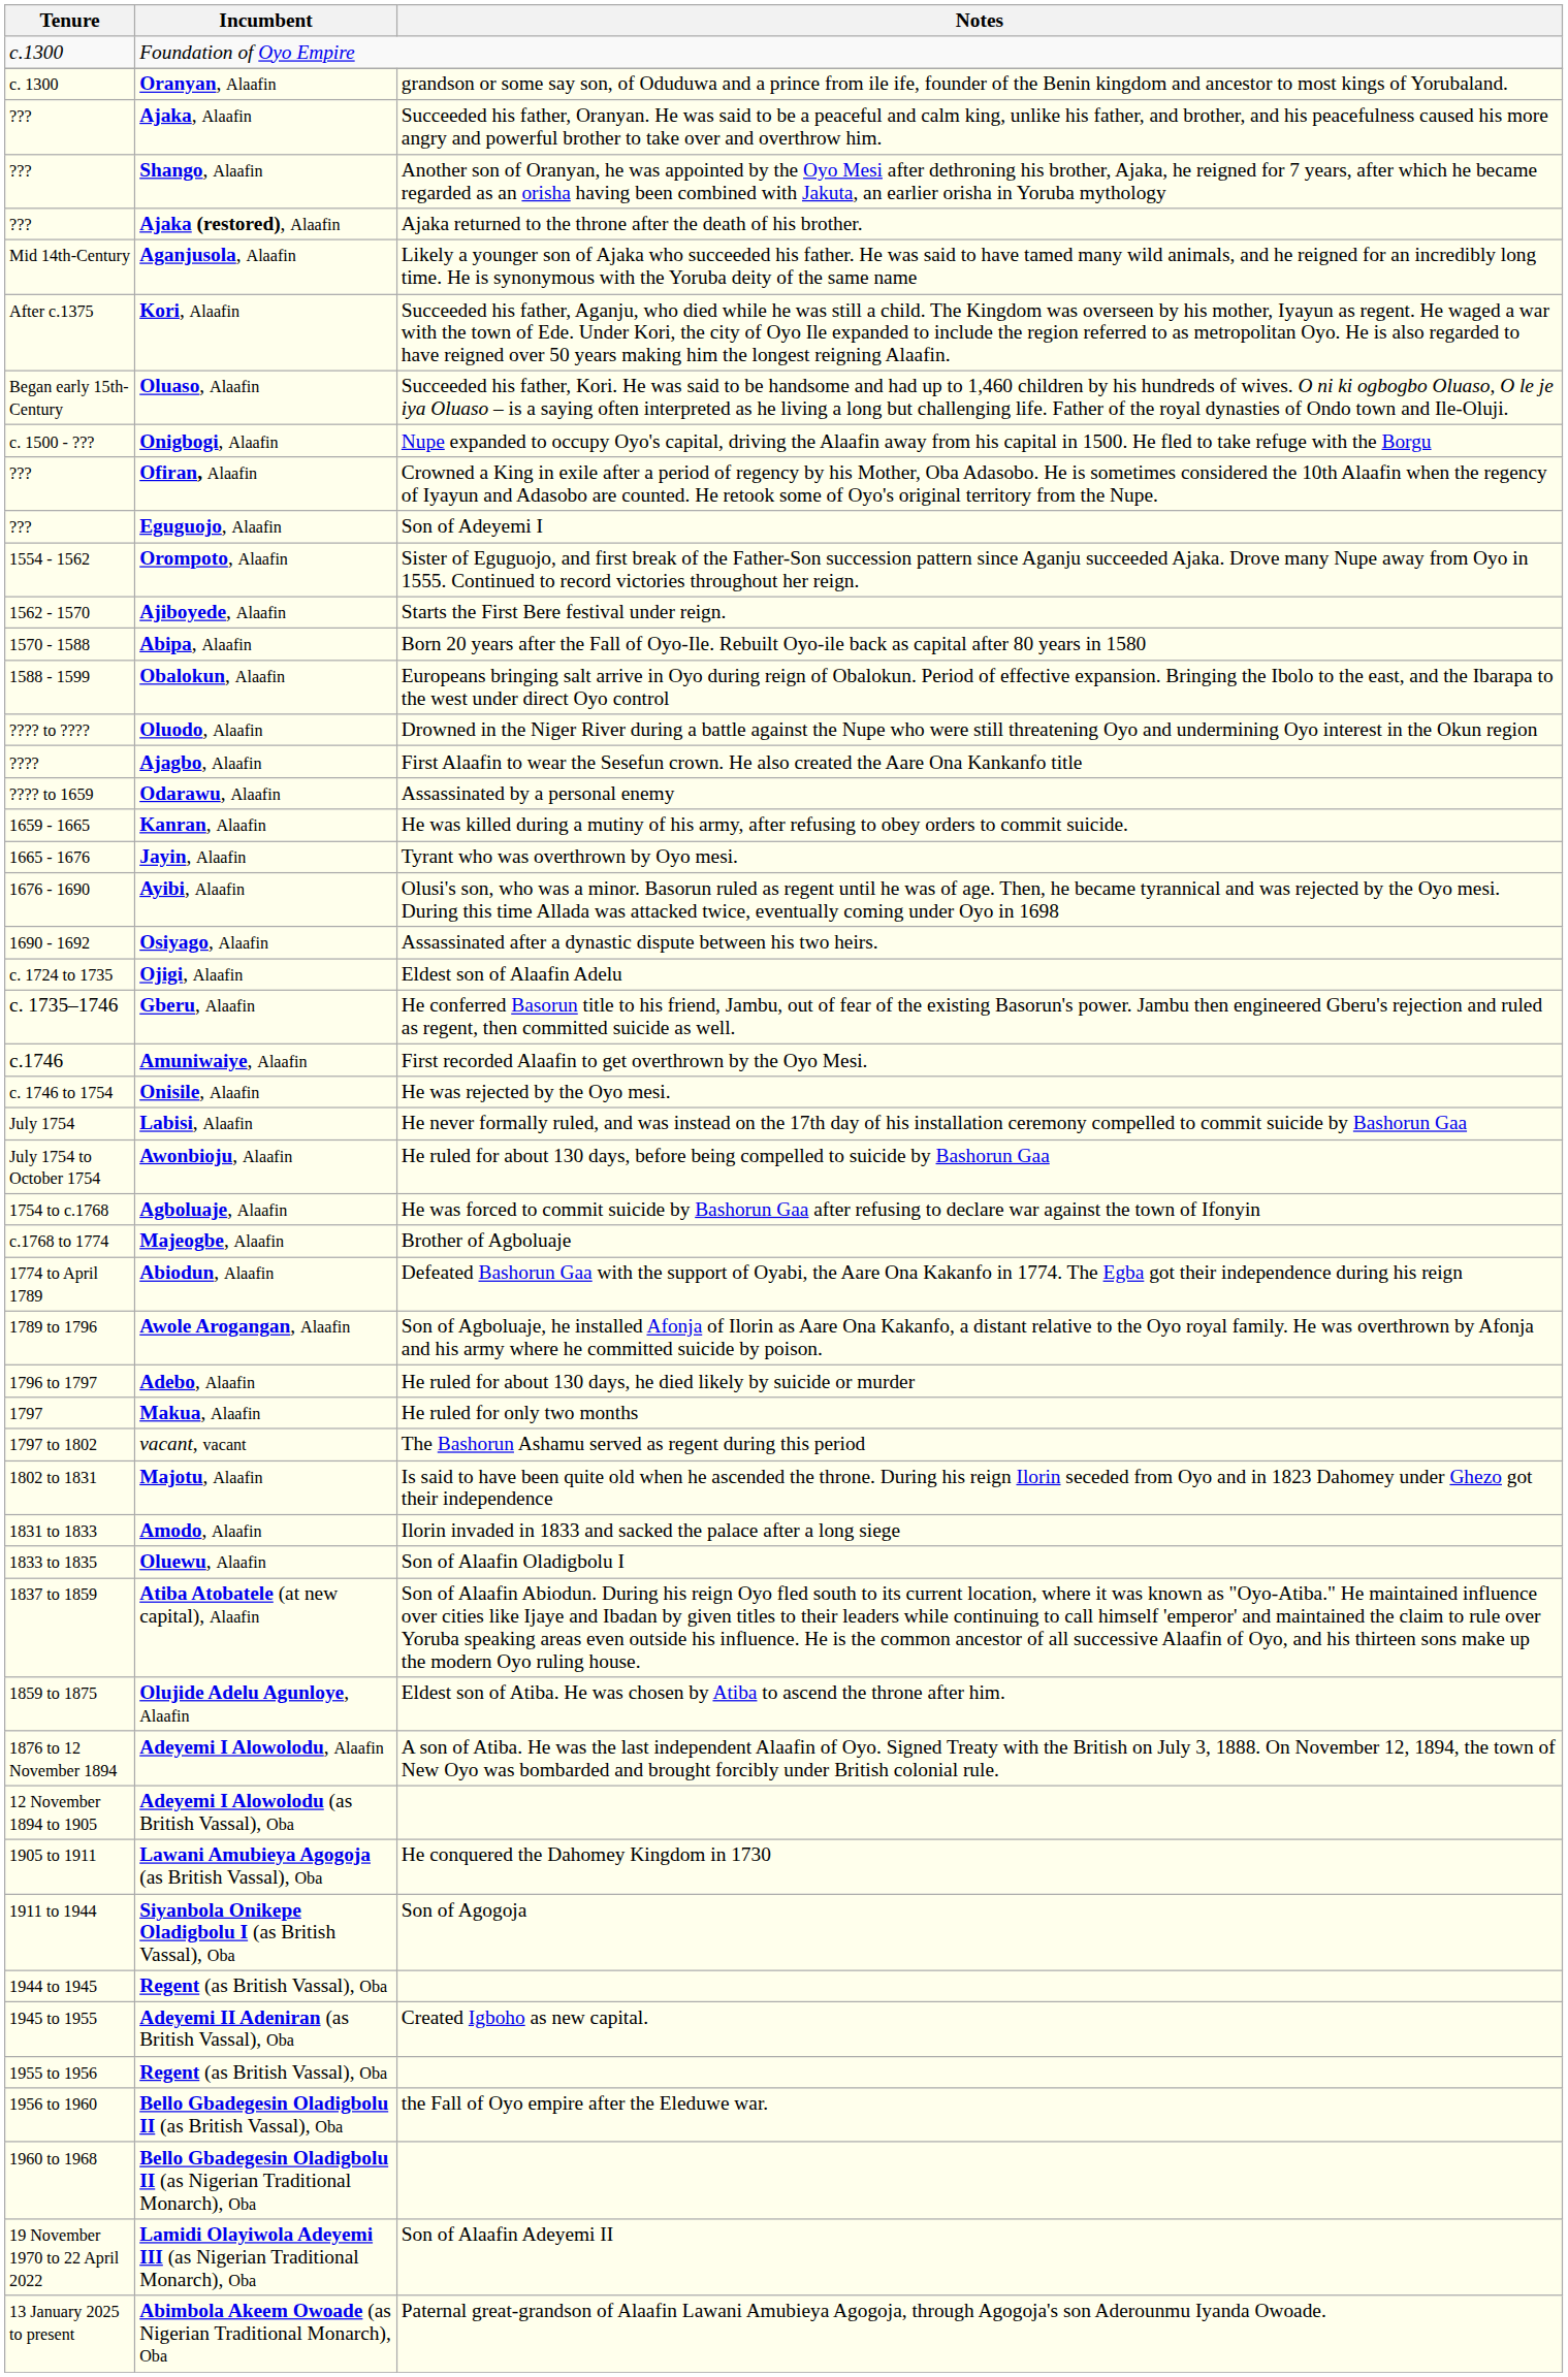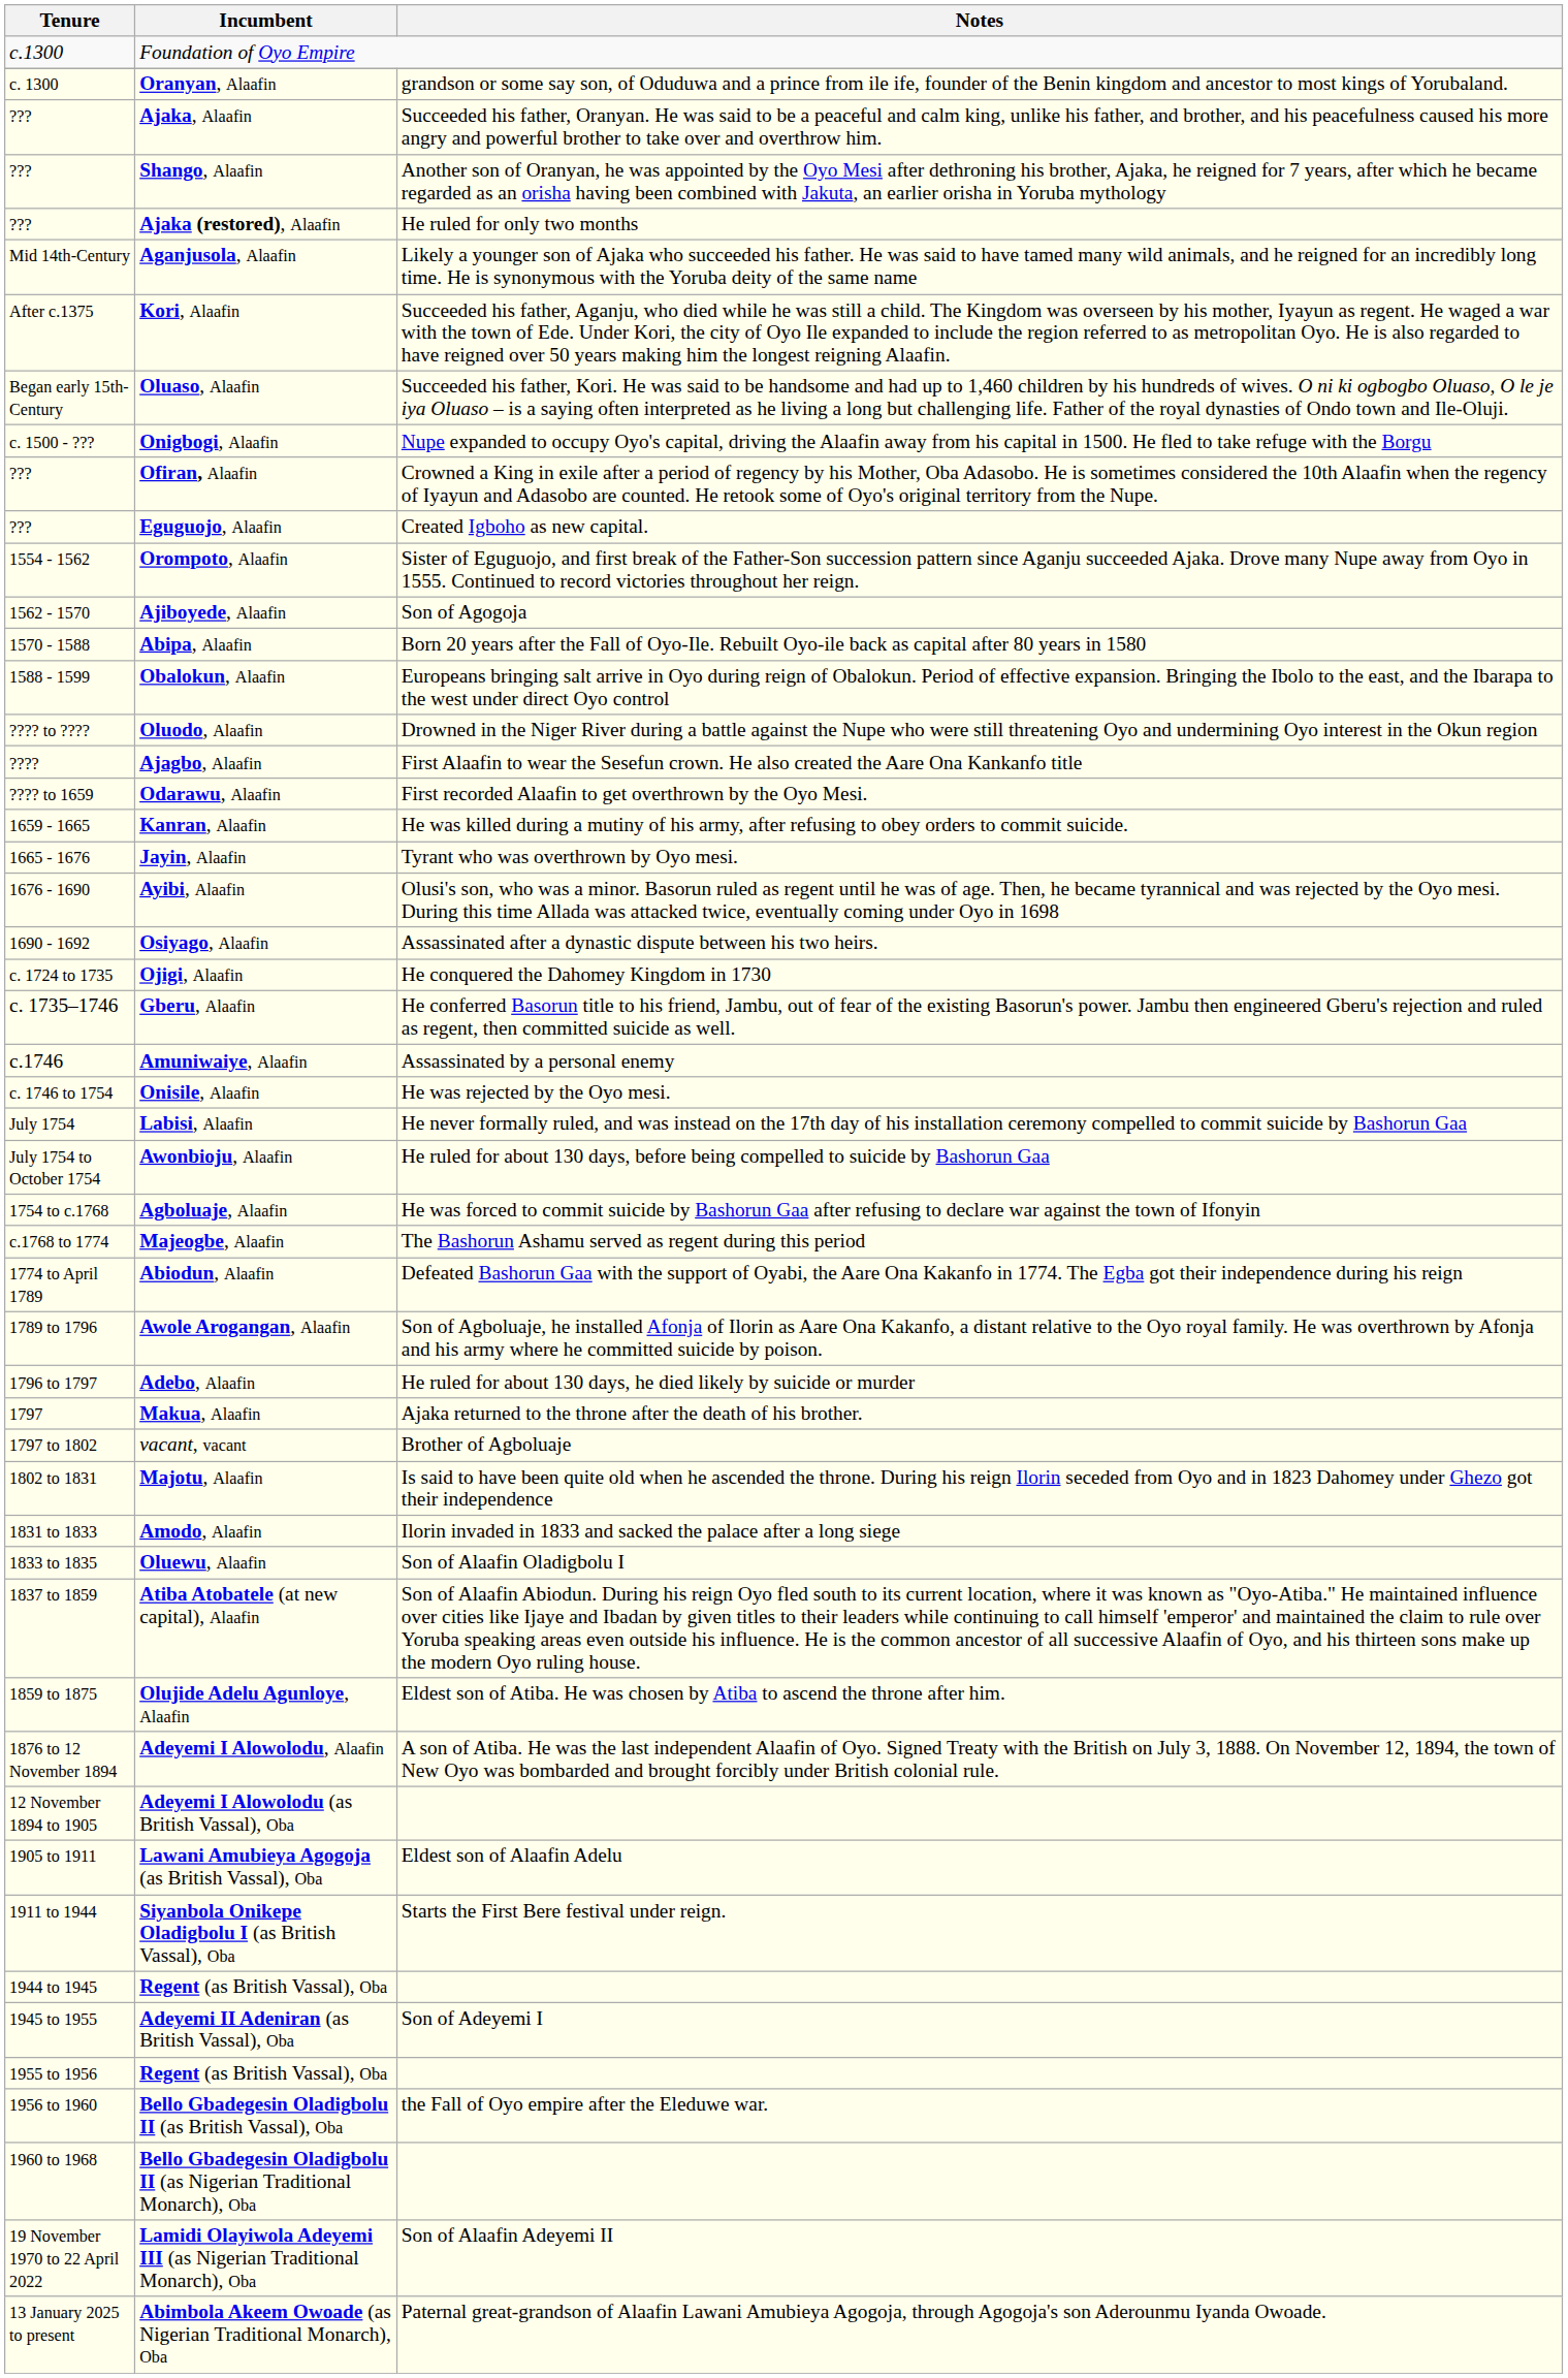Ajaka (restored), Alaafin | Notes: Ajaka returned to the throne after the death of his brother. -> He ruled for only two months
Eguguojo, Alaafin | Notes: Son of Adeyemi I -> Created Igboho as new capital.
Ajiboyede, Alaafin | Notes: Starts the First Bere festival under reign. -> Son of Agogoja
Odarawu, Alaafin | Notes: Assassinated by a personal enemy -> First recorded Alaafin to get overthrown by the Oyo Mesi.
Ojigi, Alaafin | Notes: Eldest son of Alaafin Adelu -> He conquered the Dahomey Kingdom in 1730
Amuniwaiye, Alaafin | Notes: First recorded Alaafin to get overthrown by the Oyo Mesi. -> Assassinated by a personal enemy
Majeogbe, Alaafin | Notes: Brother of Agboluaje -> The Bashorun Ashamu served as regent during this period
Makua, Alaafin | Notes: He ruled for only two months -> Ajaka returned to the throne after the death of his brother.
vacant, vacant | Notes: The Bashorun Ashamu served as regent during this period -> Brother of Agboluaje
Lawani Amubieya Agogoja (as British Vassal), Oba | Notes: He conquered the Dahomey Kingdom in 1730 -> Eldest son of Alaafin Adelu
Siyanbola Onikepe Oladigbolu I (as British Vassal), Oba | Notes: Son of Agogoja -> Starts the First Bere festival under reign.
Adeyemi II Adeniran (as British Vassal), Oba | Notes: Created Igboho as new capital. -> Son of Adeyemi I
